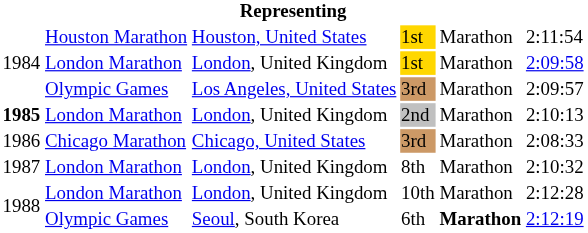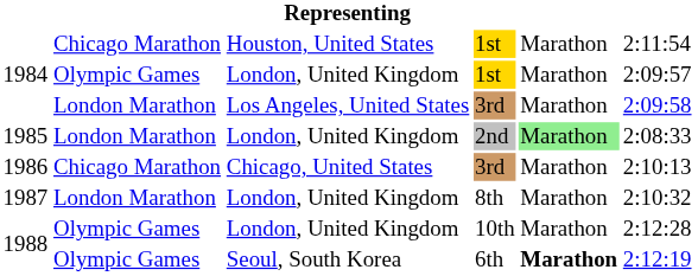Houston, United States / 1st | column 2: Houston Marathon -> Chicago Marathon
London, United Kingdom / 1st | column 2: London Marathon -> Olympic Games
London, United Kingdom / 1st | column 6: 2:09:58 -> 2:09:57
Los Angeles, United States / 3rd | column 2: Olympic Games -> London Marathon
Los Angeles, United States / 3rd | column 6: 2:09:57 -> 2:09:58
2nd | column 1: bold -> normal
2nd | column 5: no background -> lightgreen background
2nd | column 6: 2:10:13 -> 2:08:33
Chicago, United States / 3rd | column 6: 2:08:33 -> 2:10:13
10th | column 2: London Marathon -> Olympic Games
